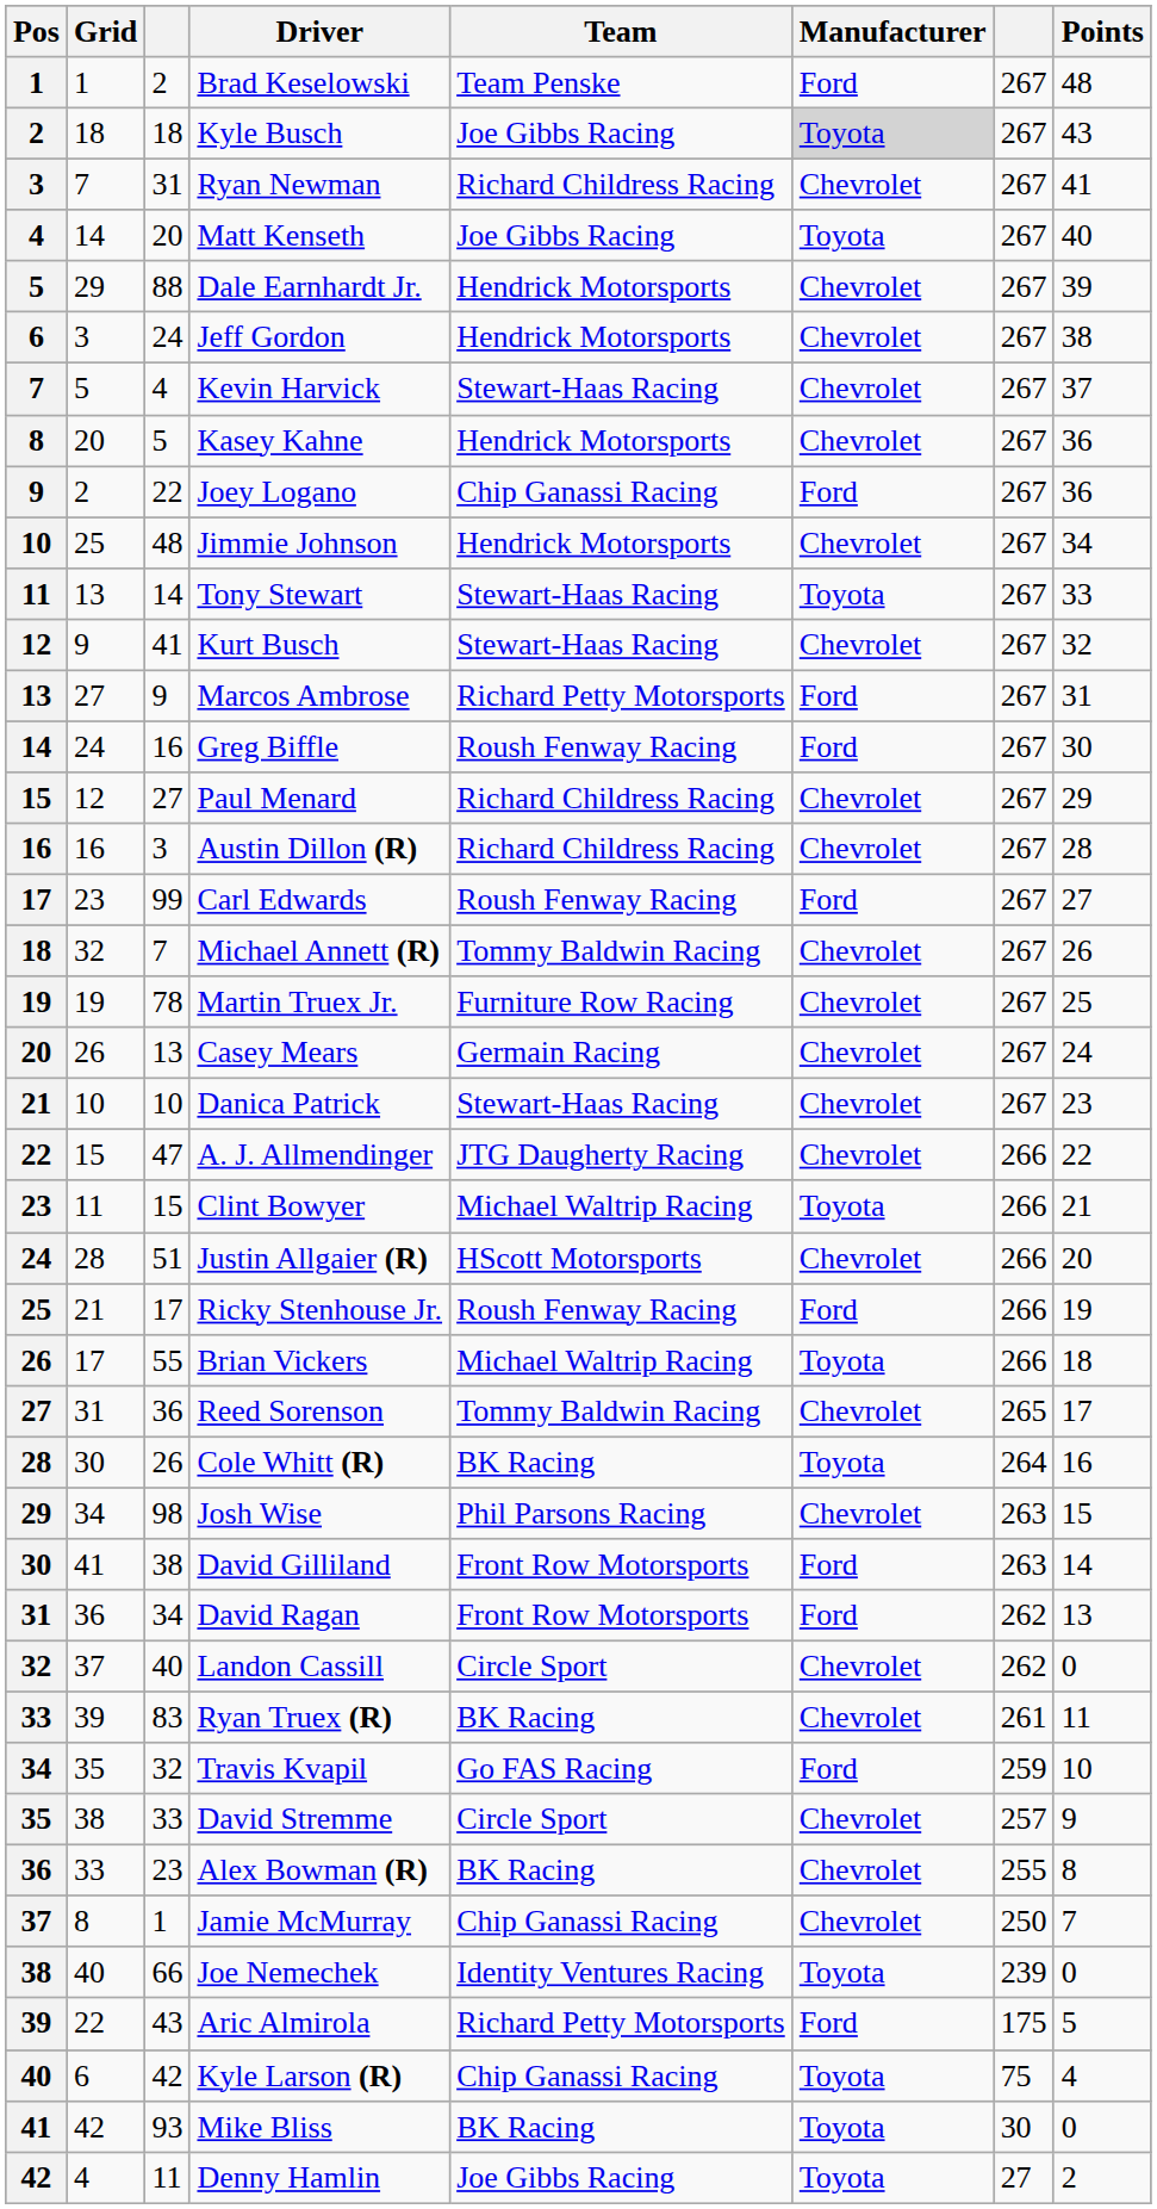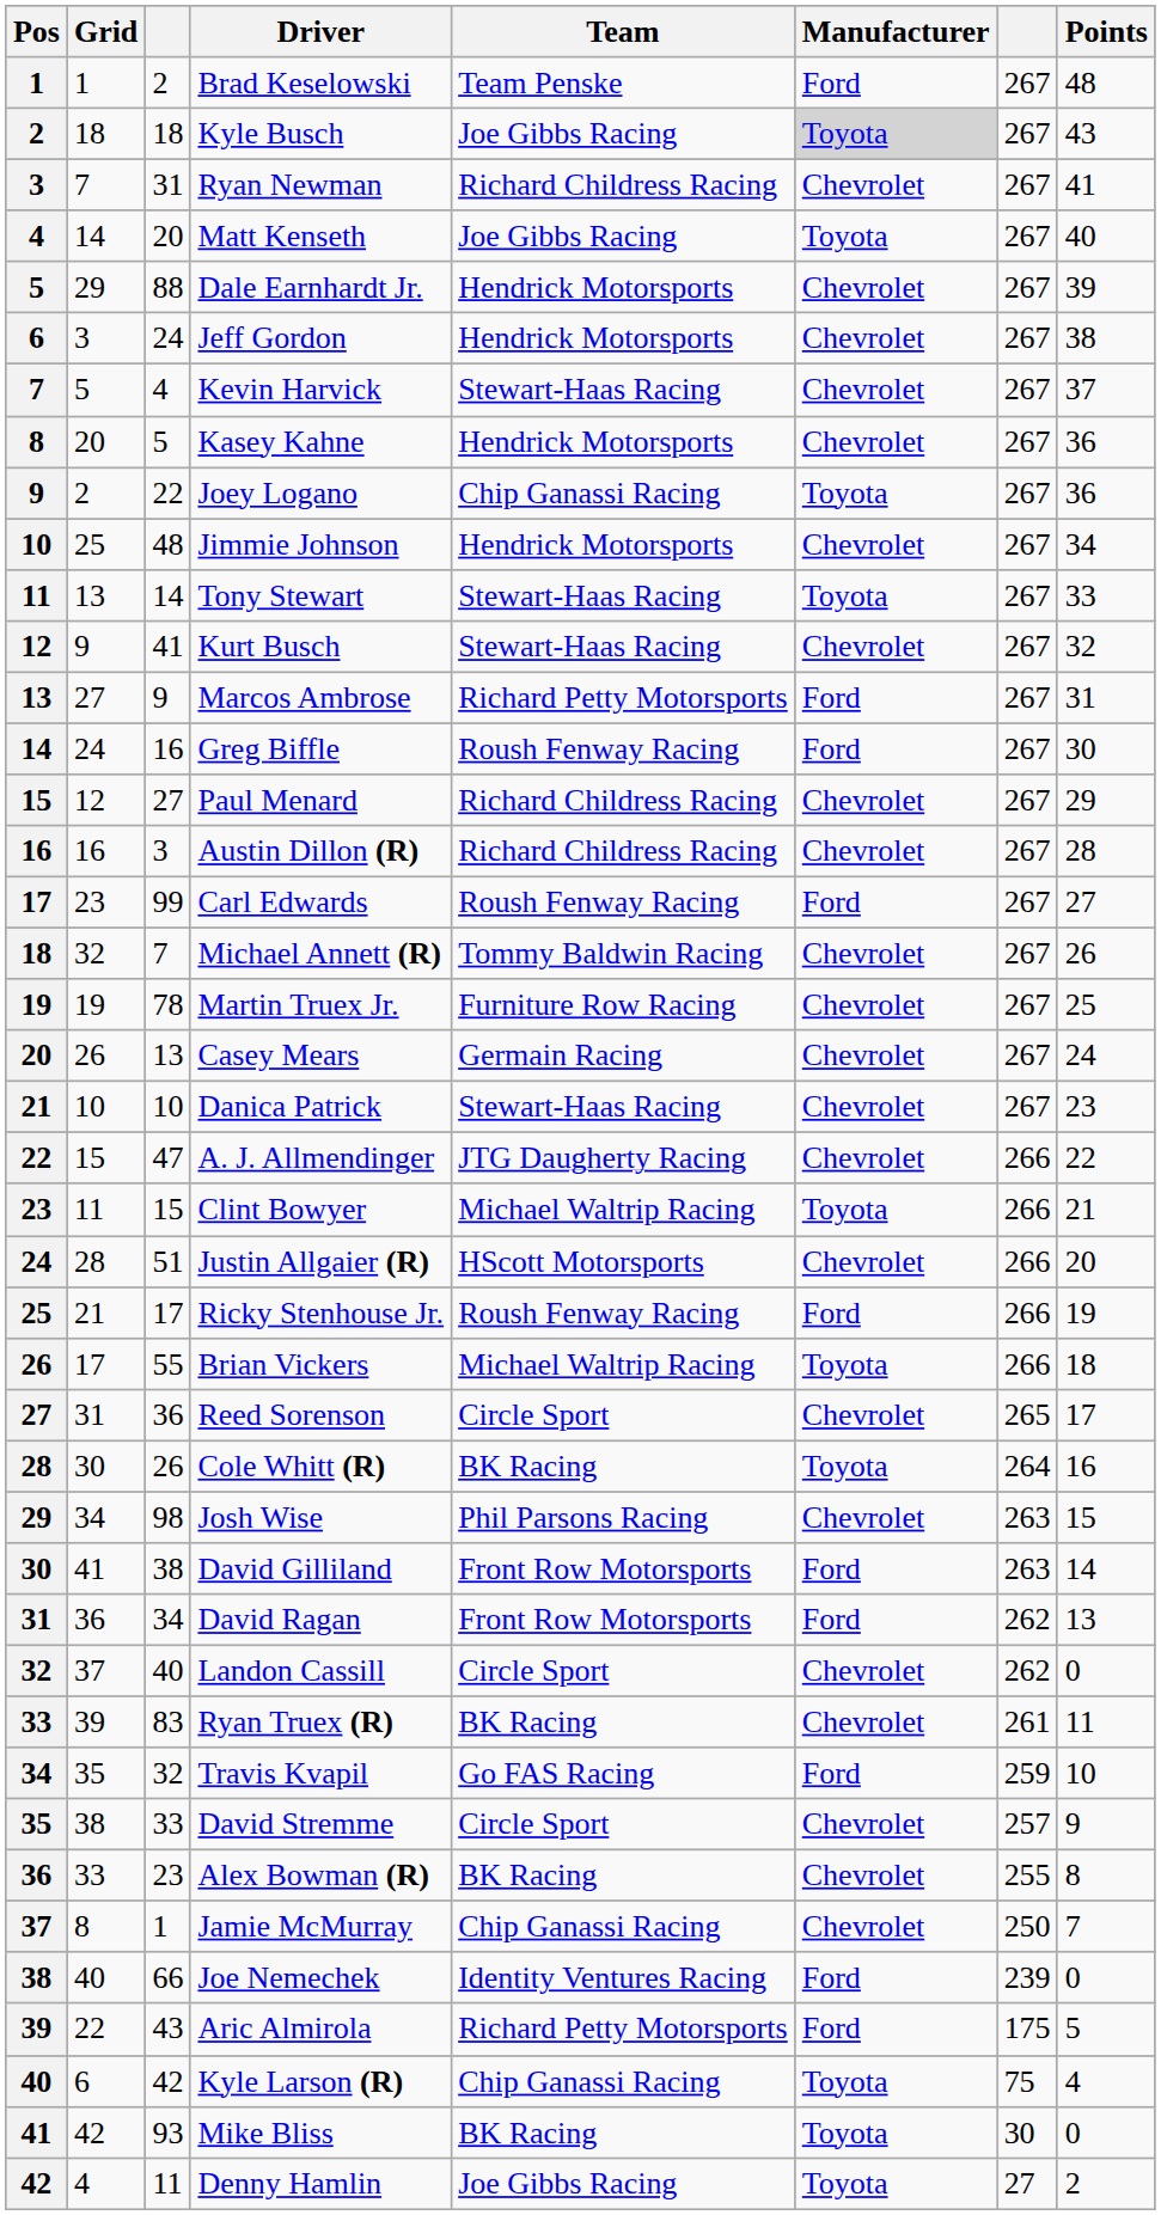Joey Logano | Manufacturer: Ford -> Toyota
Reed Sorenson | Team: Tommy Baldwin Racing -> Circle Sport
Joe Nemechek | Manufacturer: Toyota -> Ford
